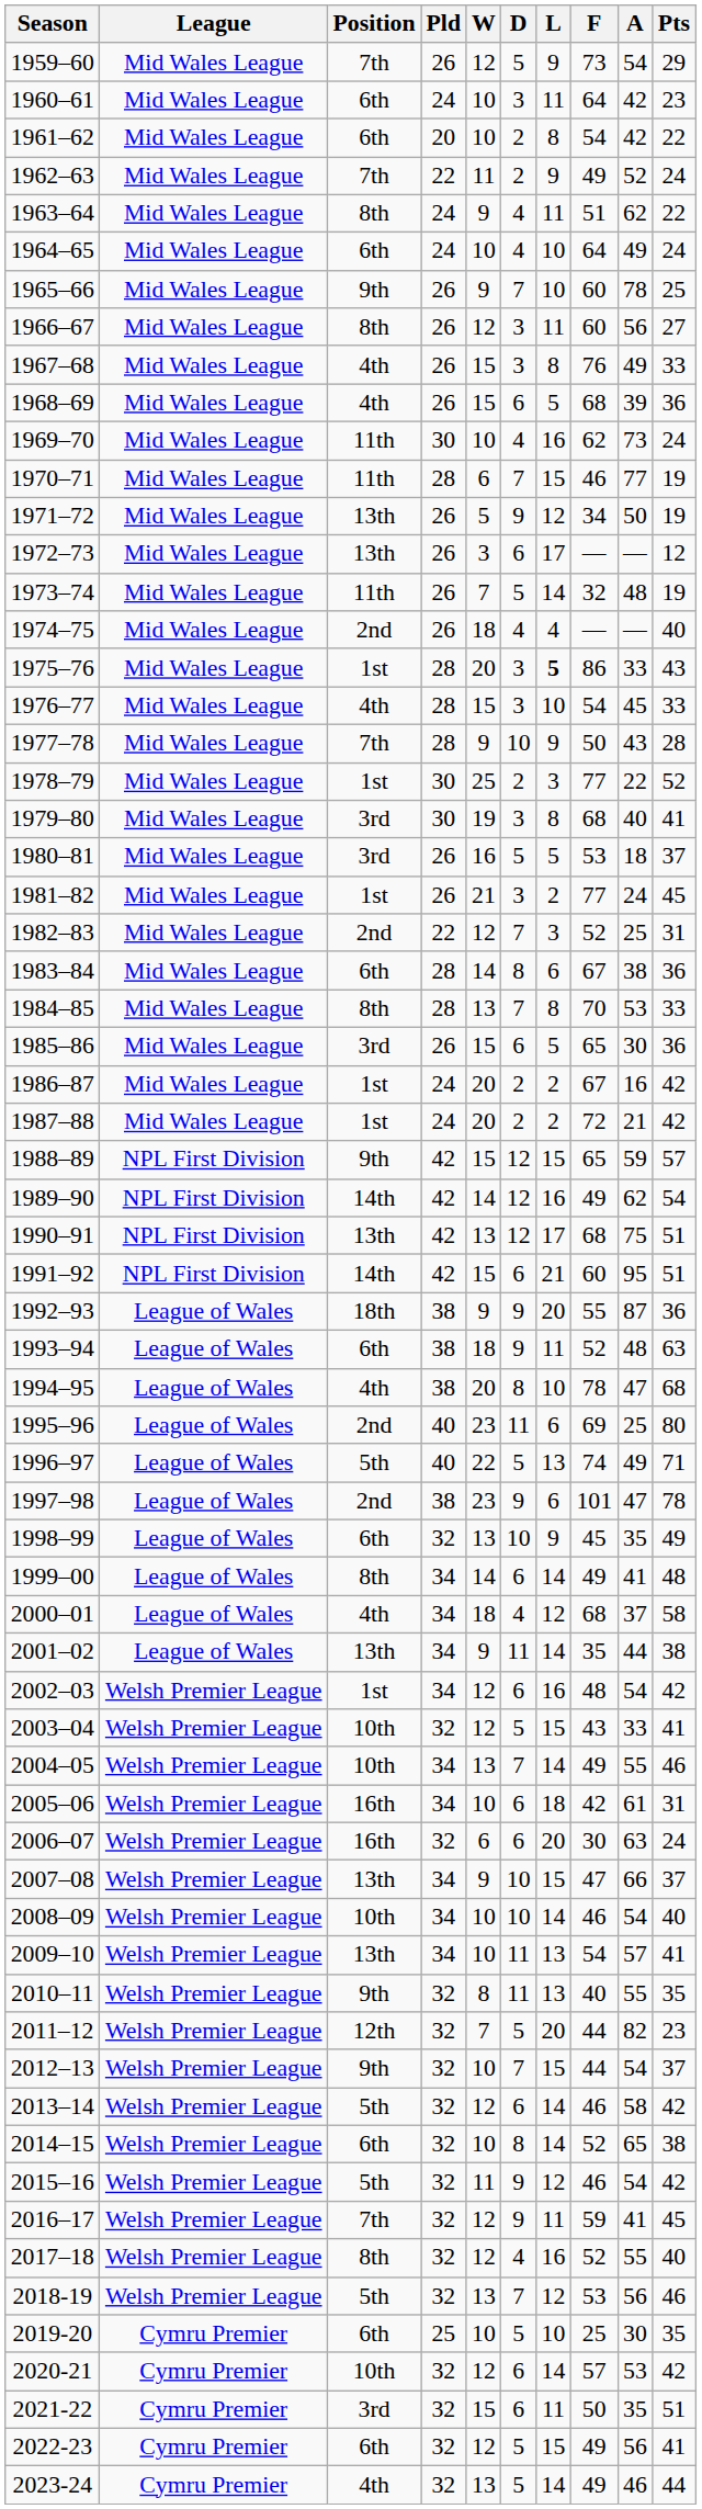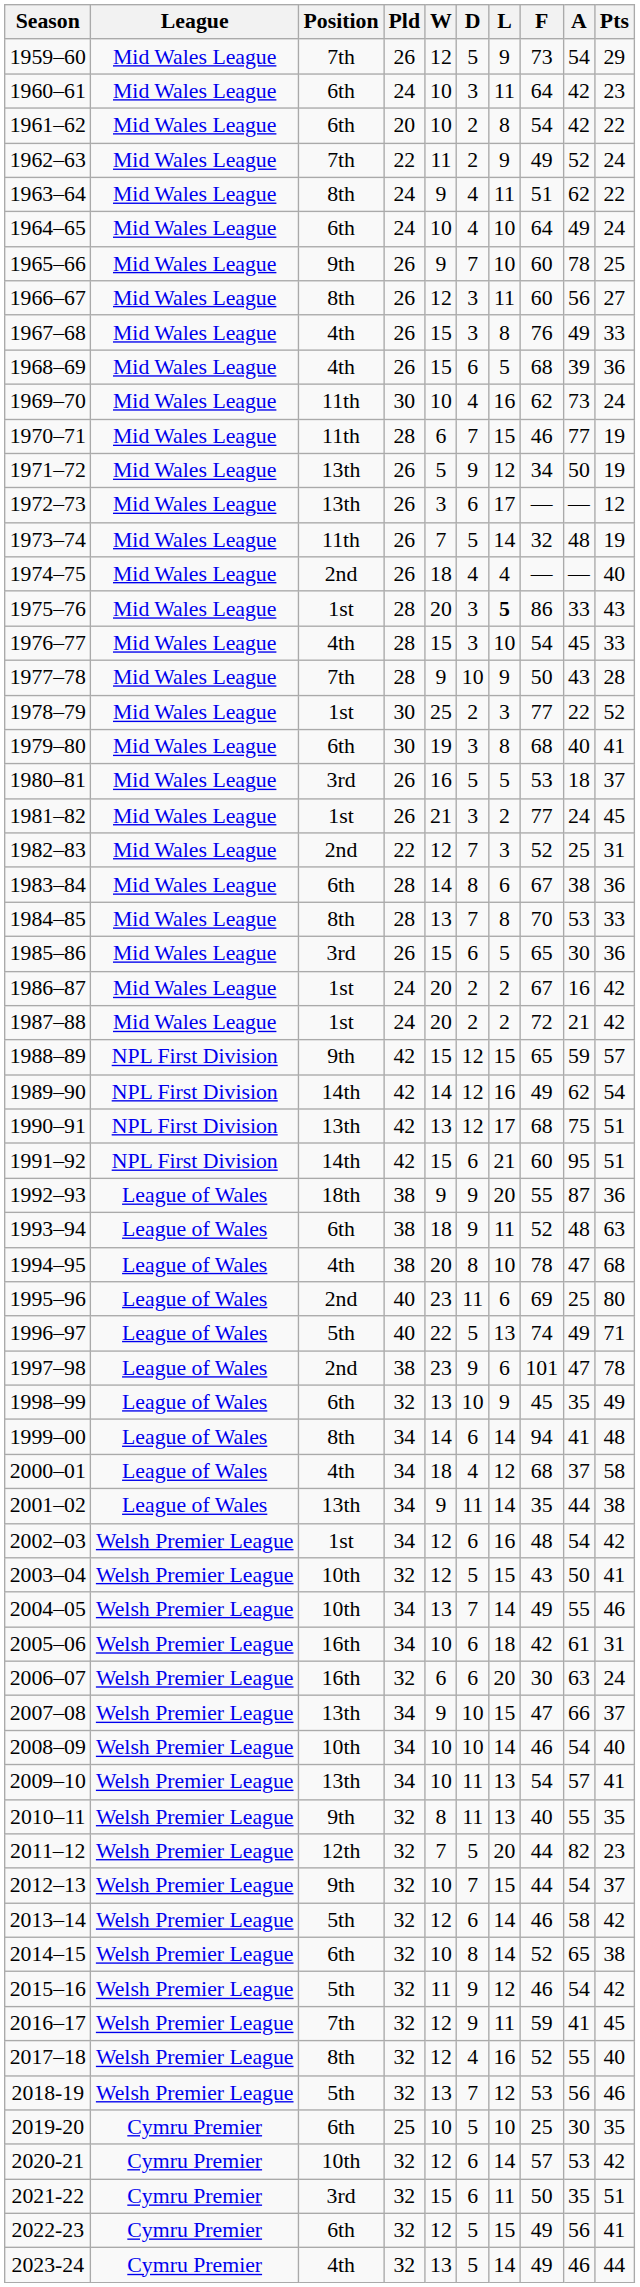1979–80 | Position: 3rd -> 6th
1999–00 | F: 49 -> 94
2003–04 | A: 33 -> 50
